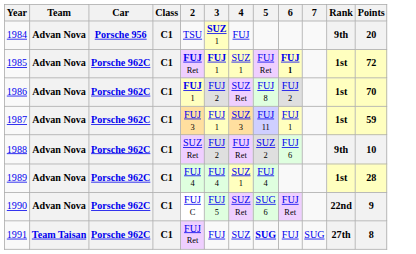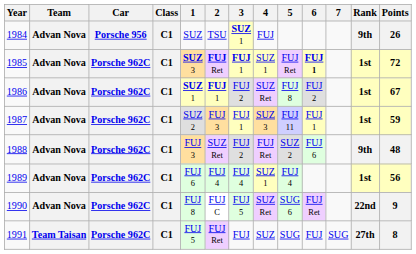+ column: 1 | SUZ | SUZ 3 | SUZ 1 | SUZ 2 | FUJ 3 | FUJ 6 | FUJ 8 | FUJ 5
1984 | Points: 20 -> 26
1986 | Points: 70 -> 67
1988 | Points: 10 -> 48
1989 | Points: 28 -> 56
1991 | 5: bold -> normal
